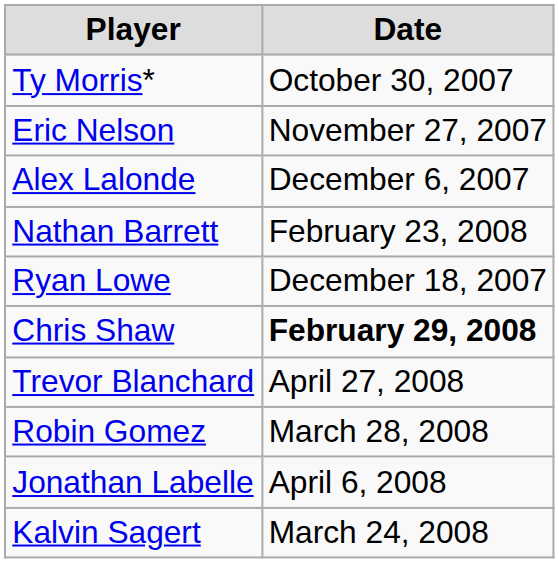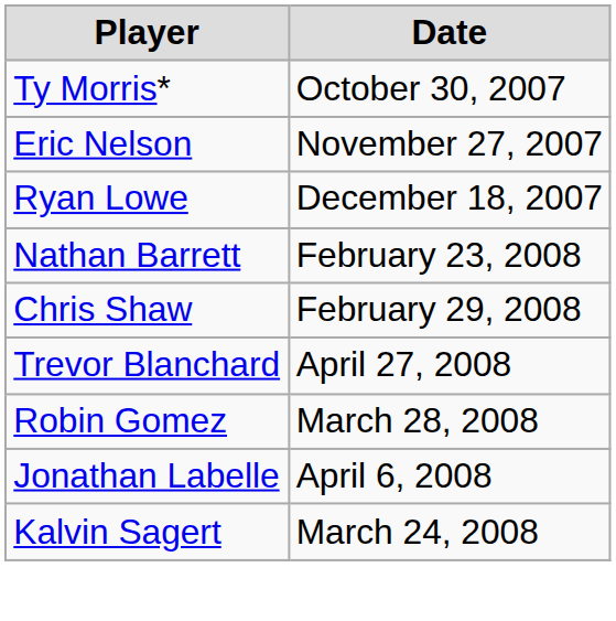- row: Alex Lalonde | December 6, 2007
rows swapped: Ryan Lowe <-> Nathan Barrett
Chris Shaw | Date: bold -> normal
